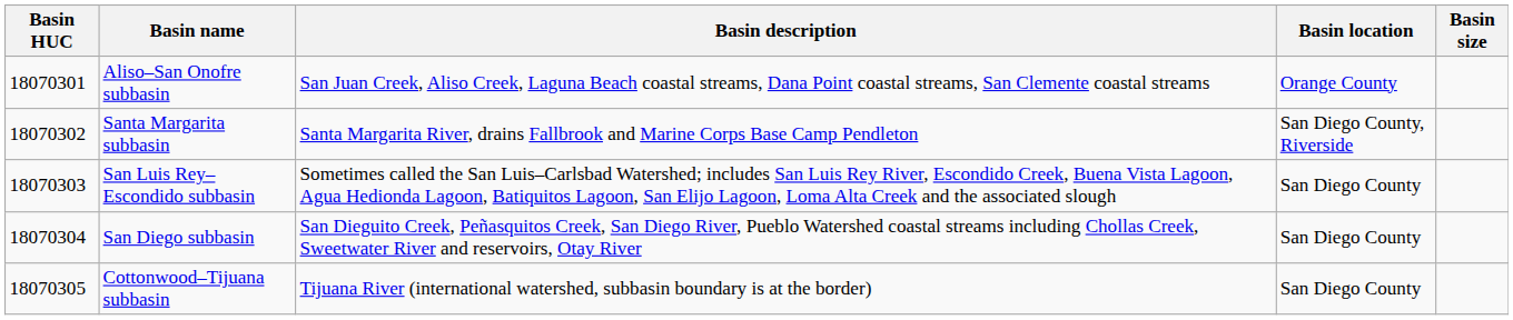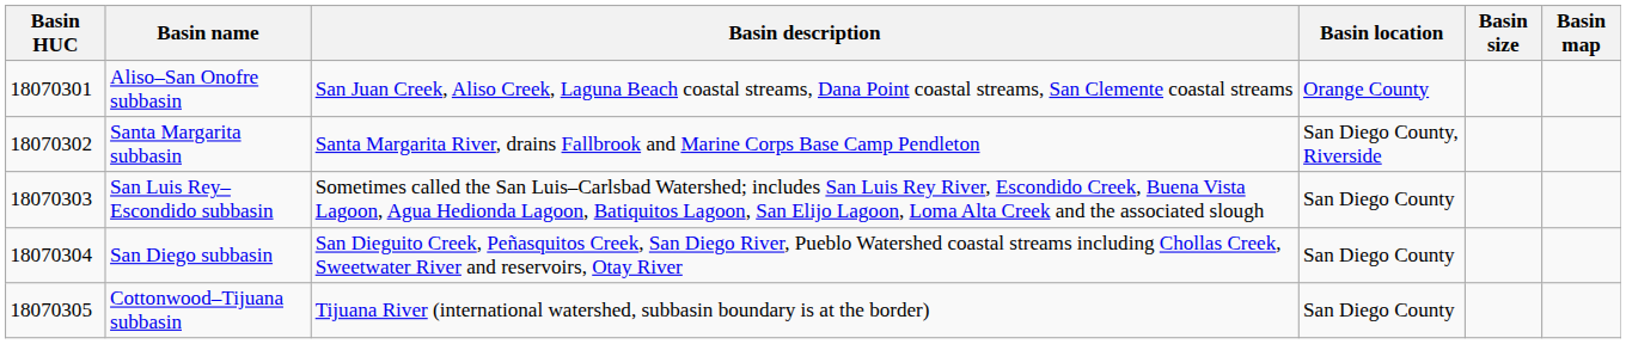+ column: Basin map
